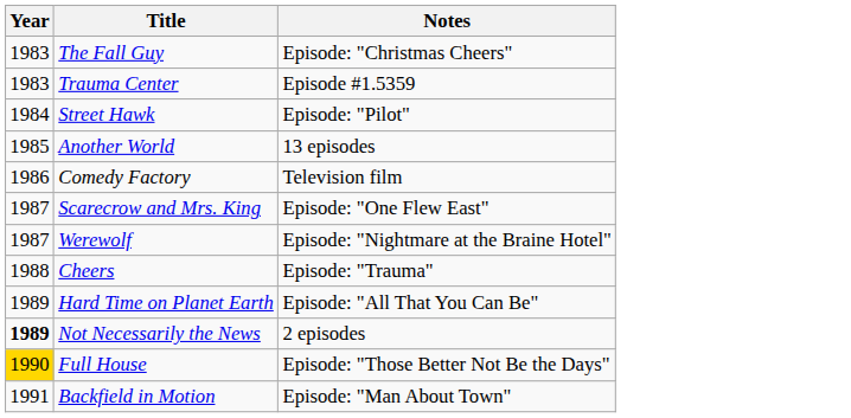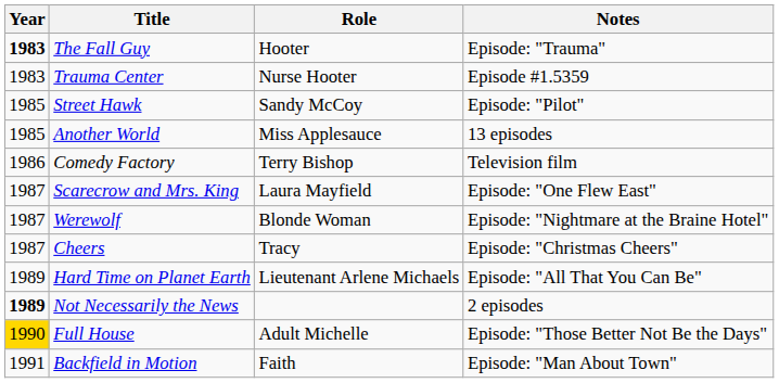+ column: Role | Hooter | Nurse Hooter | Sandy McCoy | Miss Applesauce | Terry Bishop | Laura Mayfield | Blonde Woman | Tracy | Lieutenant Arlene Michaels | Adult Michelle | Faith
The Fall Guy | Year: normal -> bold
The Fall Guy | Notes: Episode: "Christmas Cheers" -> Episode: "Trauma"
Street Hawk | Year: 1984 -> 1985
Cheers | Year: 1988 -> 1987
Cheers | Notes: Episode: "Trauma" -> Episode: "Christmas Cheers"
